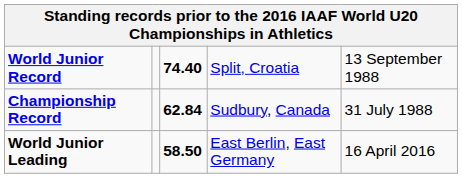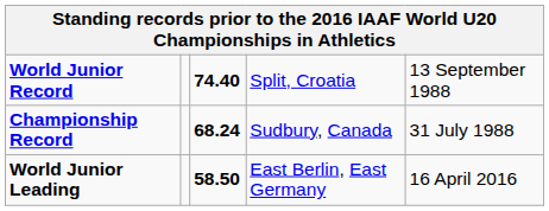Championship Record | column 3: 62.84 -> 68.24
